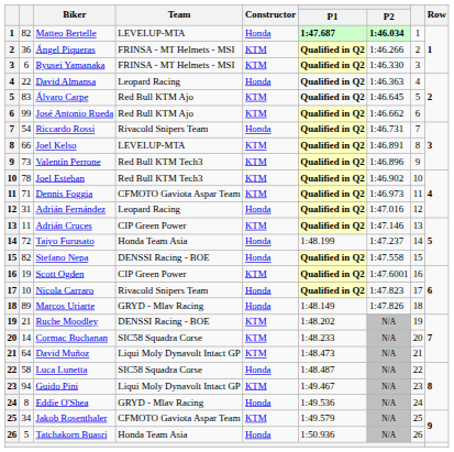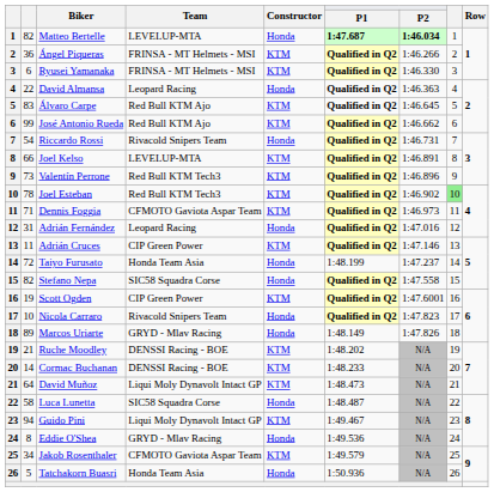Joel Esteban | column 8: no background -> lightgreen background
Stefano Nepa | Team: DENSSI Racing - BOE -> SIC58 Squadra Corse
Cormac Buchanan | Team: SIC58 Squadra Corse -> DENSSI Racing - BOE
